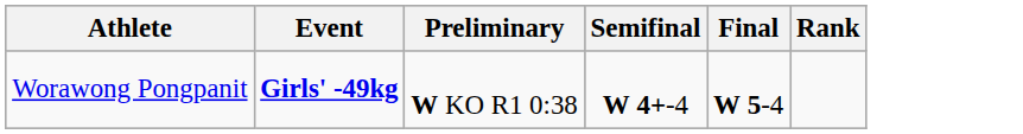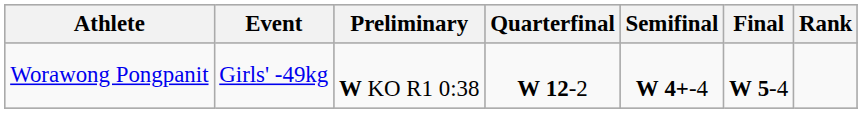+ column: Quarterfinal | W 12-2
Worawong Pongpanit | Event: bold -> normal
